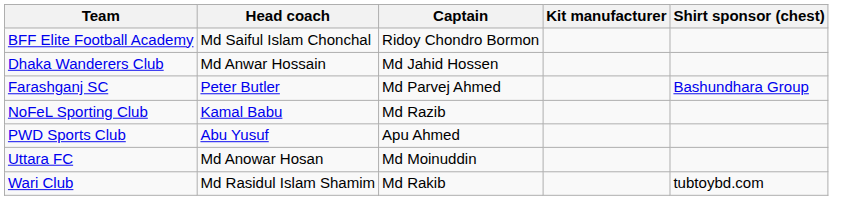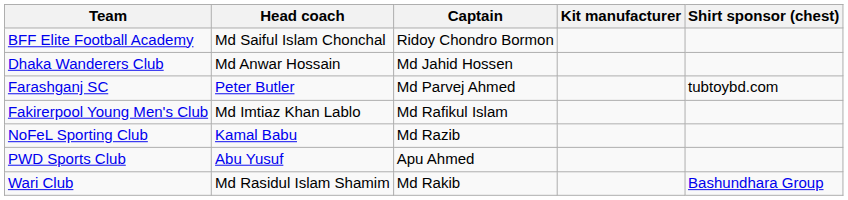Farashganj SC | Shirt sponsor (chest): Bashundhara Group -> tubtoybd.com
+ row: Fakirerpool Young Men's Club | Md Imtiaz Khan Lablo | Md Rafikul Islam
- row: Uttara FC | Md Anowar Hosan | Md Moinuddin
Wari Club | Shirt sponsor (chest): tubtoybd.com -> Bashundhara Group
